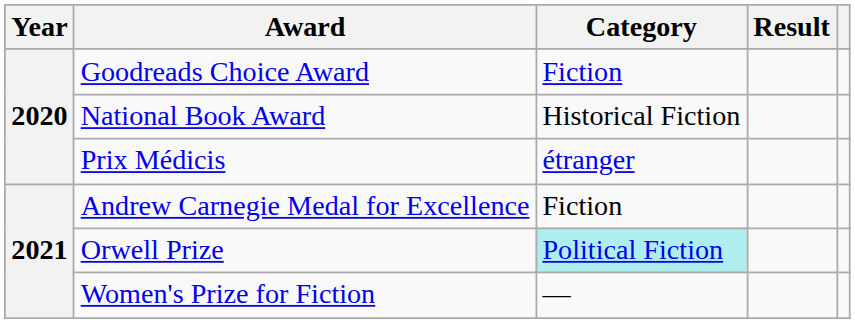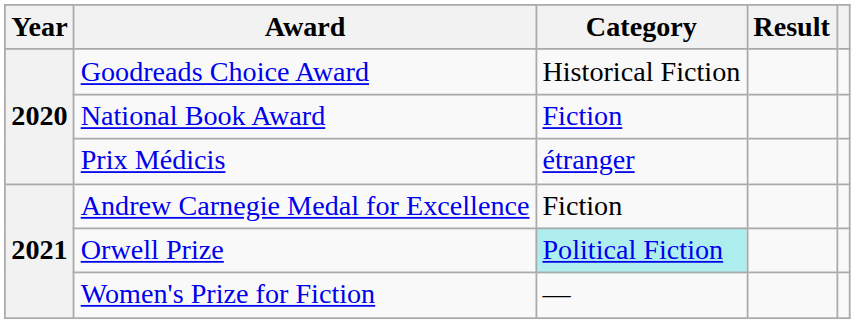Goodreads Choice Award | Category: Fiction -> Historical Fiction
National Book Award | Category: Historical Fiction -> Fiction
